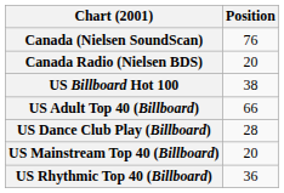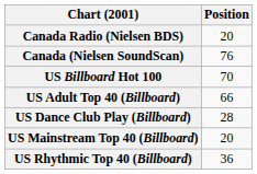rows swapped: Canada (Nielsen SoundScan) <-> Canada Radio (Nielsen BDS)
US Billboard Hot 100 | Position: 38 -> 70
